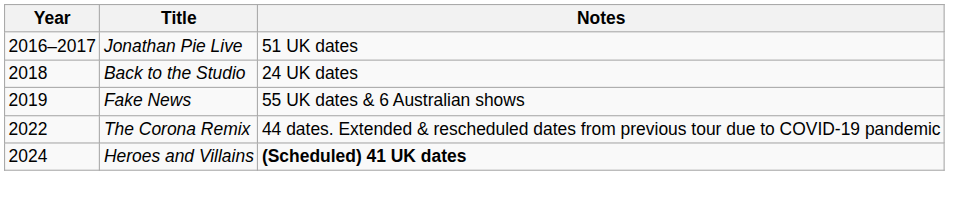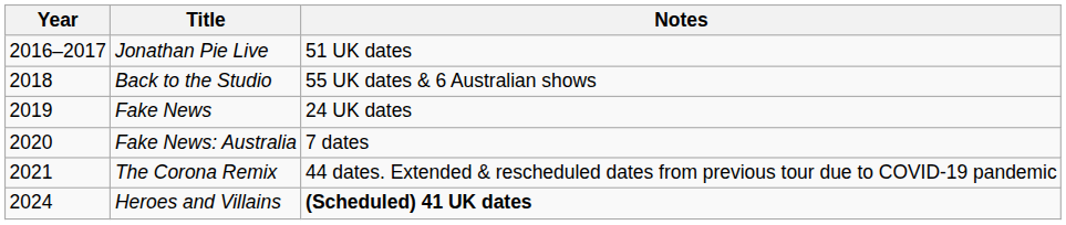Back to the Studio | Notes: 24 UK dates -> 55 UK dates & 6 Australian shows
Fake News | Notes: 55 UK dates & 6 Australian shows -> 24 UK dates
+ row: 2020 | Fake News: Australia | 7 dates
The Corona Remix | Year: 2022 -> 2021
